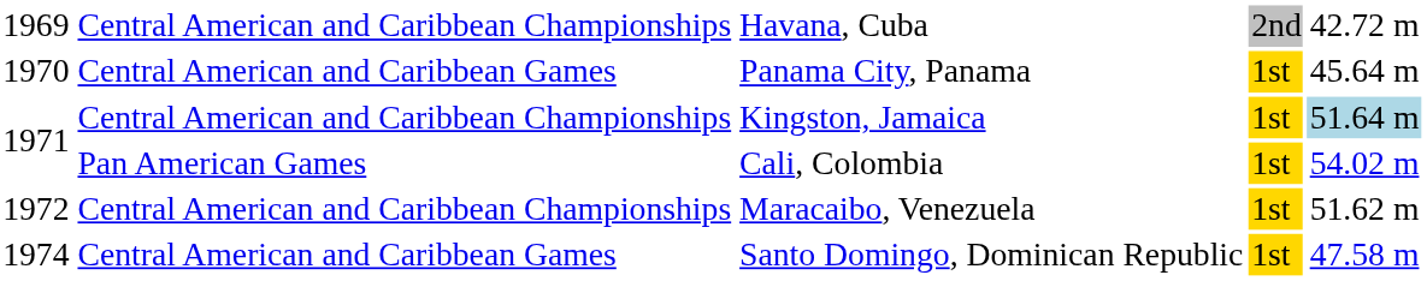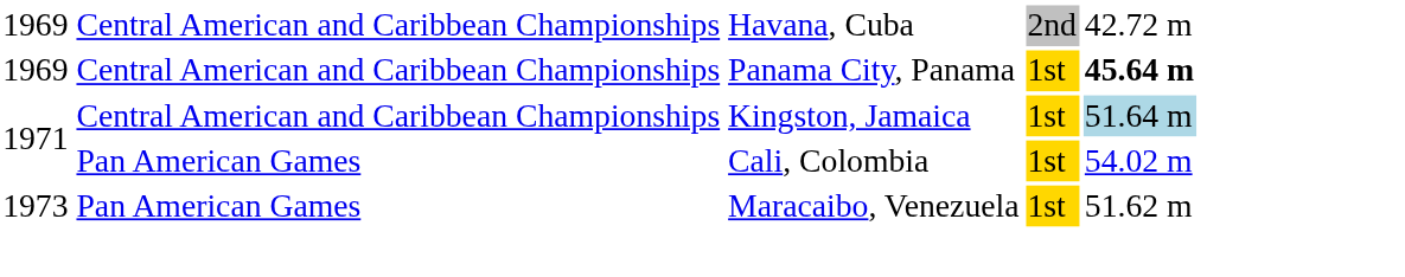Panama City, Panama | column 1: 1970 -> 1969
Panama City, Panama | column 2: Central American and Caribbean Games -> Central American and Caribbean Championships
Panama City, Panama | column 5: normal -> bold
Maracaibo, Venezuela | column 1: 1972 -> 1973
Maracaibo, Venezuela | column 2: Central American and Caribbean Championships -> Pan American Games
- row: 1974 | Central American and Caribbean Games | Santo Domingo, Dominican Republic | 1st | 47.58 m
